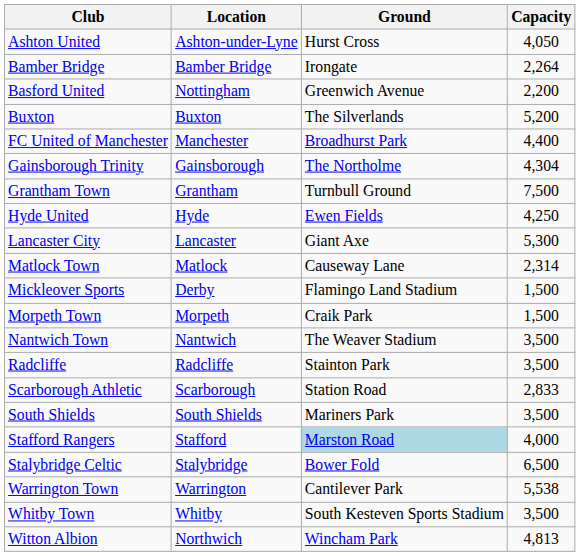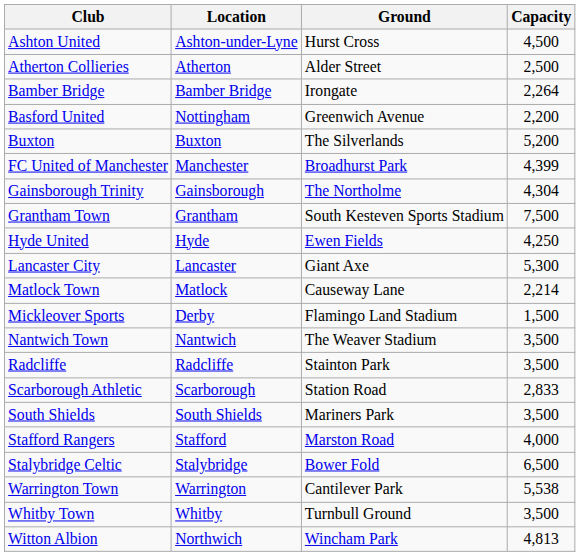Ashton United | Capacity: 4,050 -> 4,500
+ row: Atherton Collieries | Atherton | Alder Street | 2,500
FC United of Manchester | Capacity: 4,400 -> 4,399
Grantham Town | Ground: Turnbull Ground -> South Kesteven Sports Stadium
Matlock Town | Capacity: 2,314 -> 2,214
- row: Morpeth Town | Morpeth | Craik Park | 1,500
Stafford Rangers | Ground: lightblue background -> no background
Whitby Town | Ground: South Kesteven Sports Stadium -> Turnbull Ground
